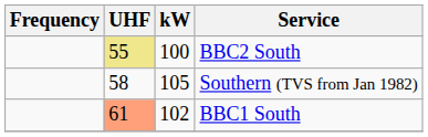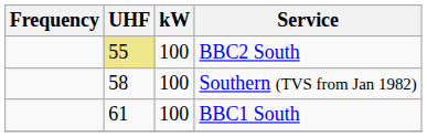Southern (TVS from Jan 1982) | kW: 105 -> 100
BBC1 South | UHF: lightsalmon background -> no background
BBC1 South | kW: 102 -> 100
